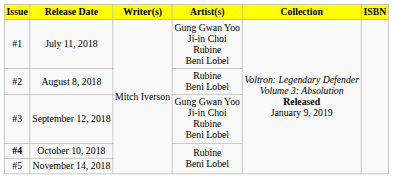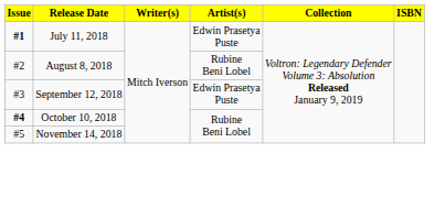July 11, 2018 | Issue: normal -> bold
July 11, 2018 | Artist(s): Gung Gwan Yoo Ji-in Choi Rubine Beni Lobel -> Edwin Prasetya Puste
September 12, 2018 | Artist(s): Gung Gwan Yoo Ji-in Choi Rubine Beni Lobel -> Edwin Prasetya Puste
